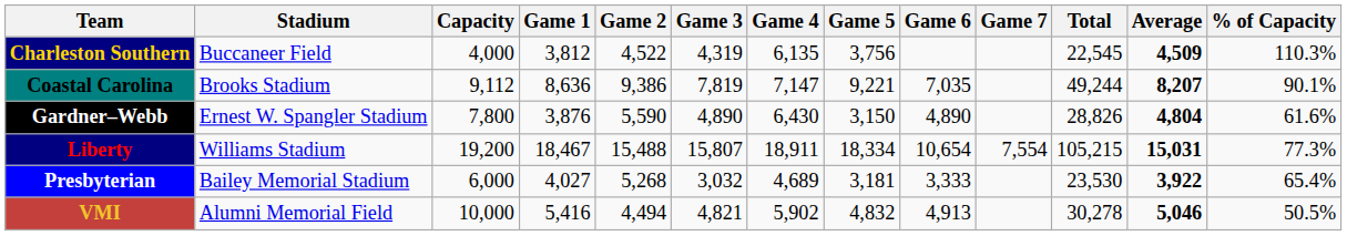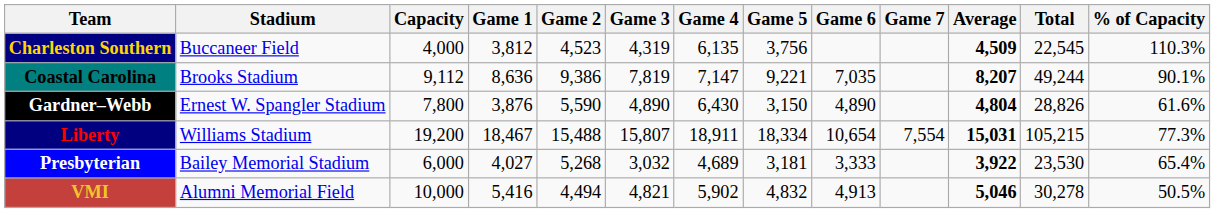columns swapped: Total <-> Average
Charleston Southern | Game 2: 4,522 -> 4,523
